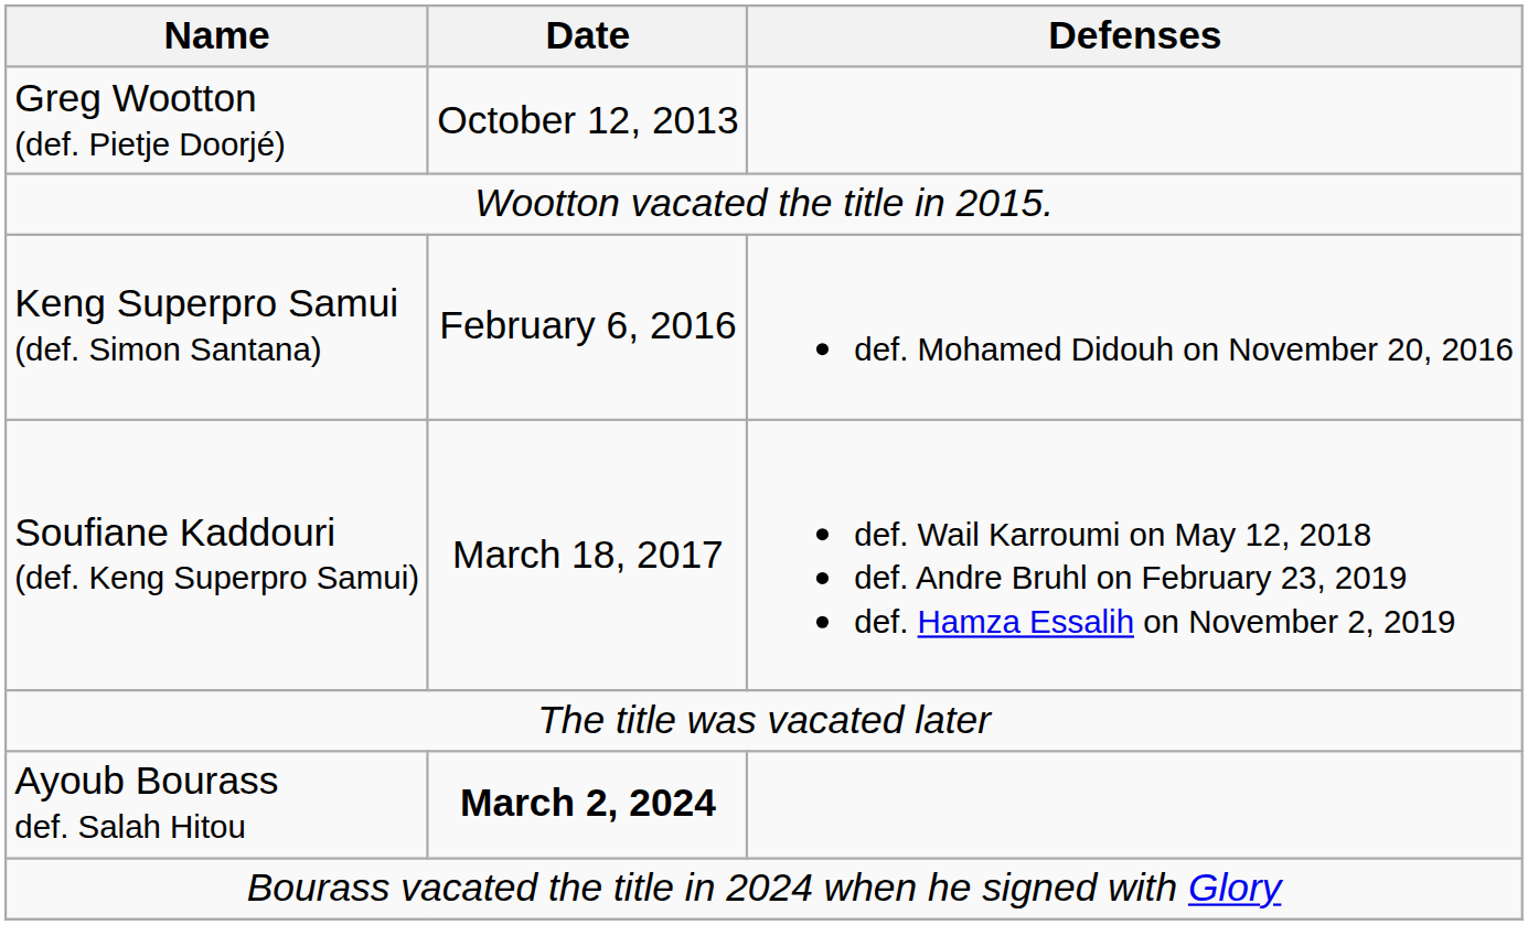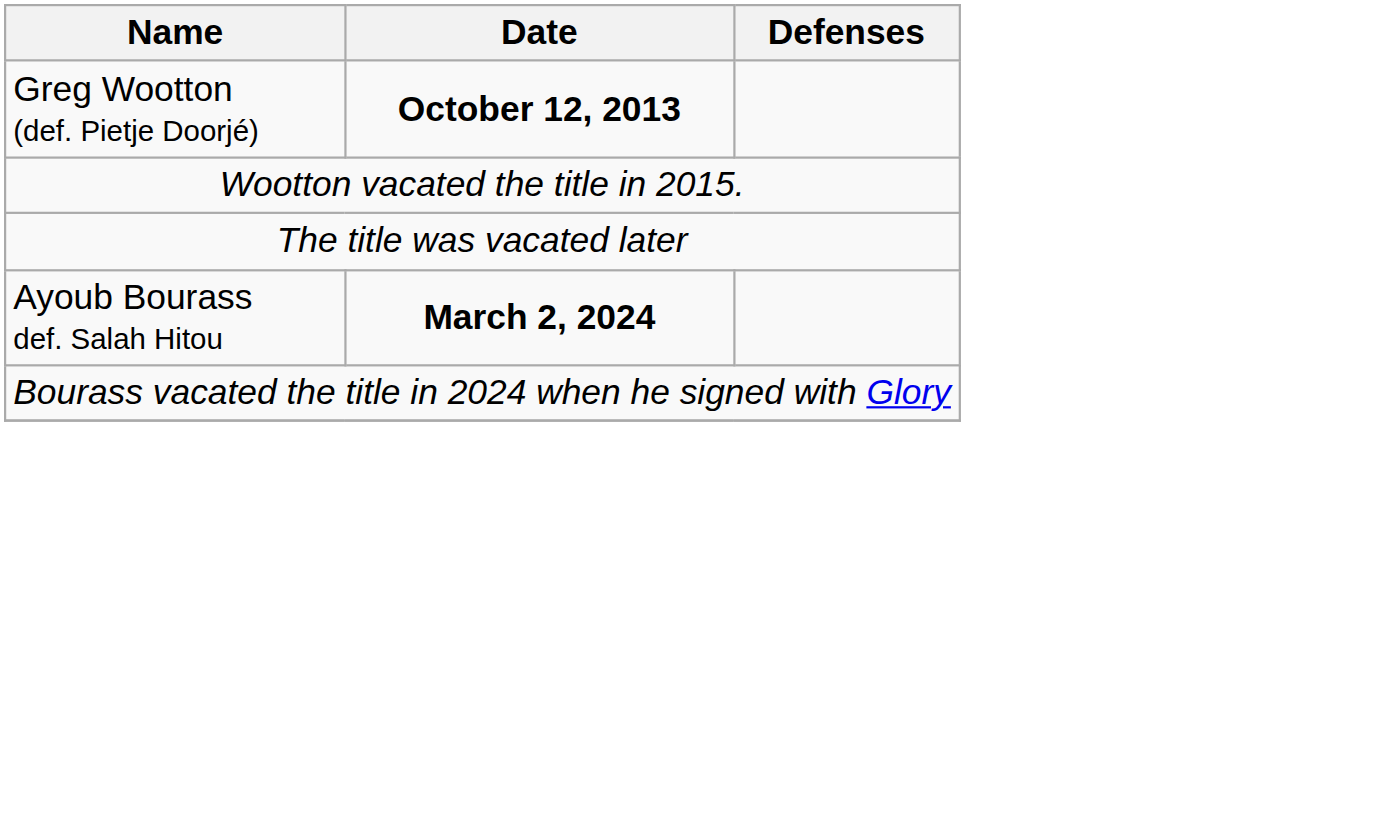Greg Wootton (def. Pietje Doorjé) | Date: normal -> bold
- row: Keng Superpro Samui (def. Simon Santana) | February 6, 2016 | def. Mohamed Didouh on November 20, 2016
- row: Soufiane Kaddouri (def. Keng Superpro Samui) | March 18, 2017 | def. Wail Karroumi on May 12, 2018 def. Andre Bruhl on February 23, 2019 def. Hamza Essalih on November 2, 2019
